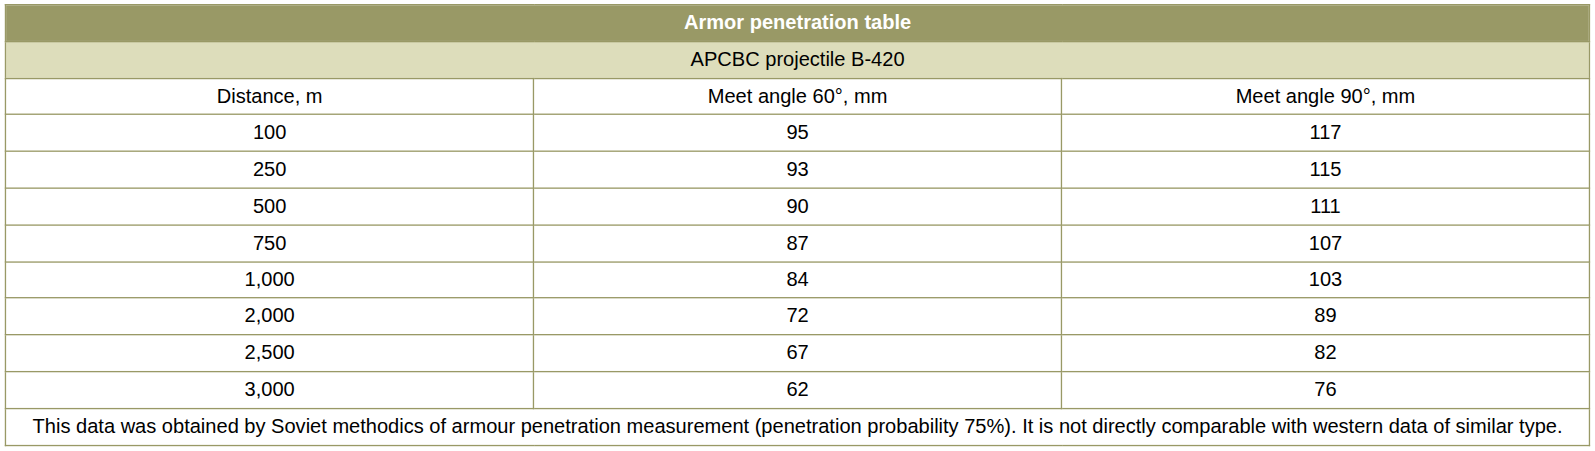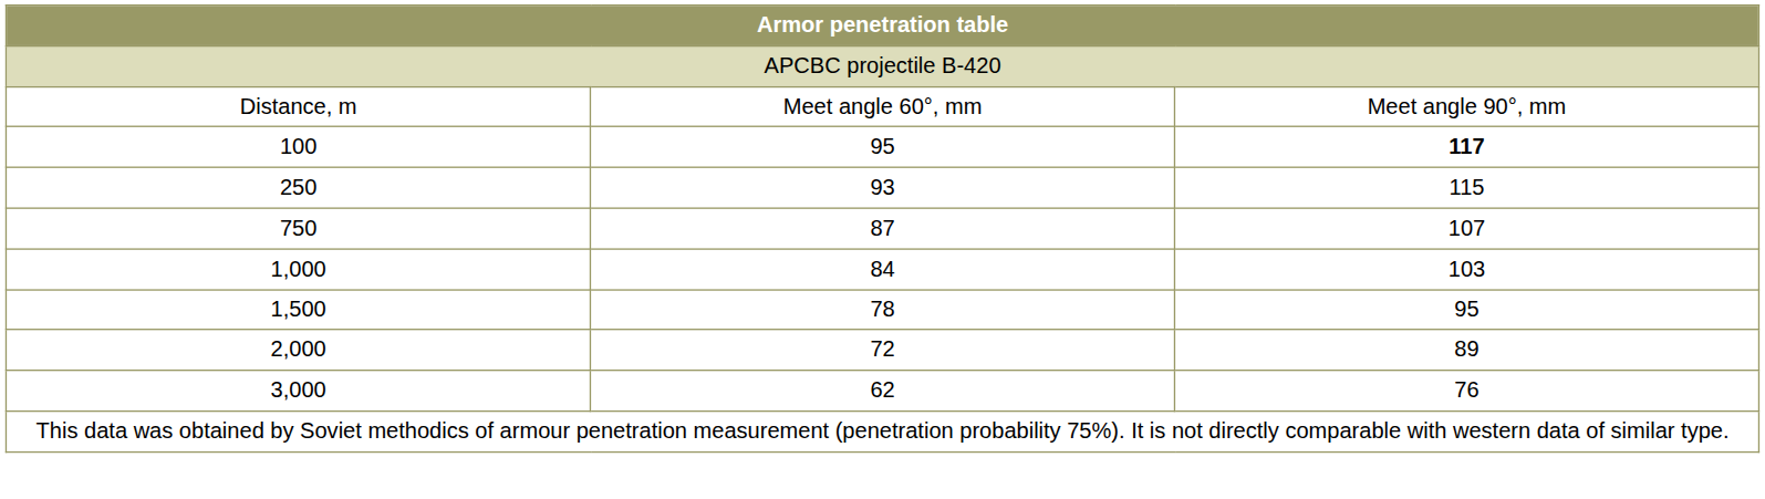100 | column 3: normal -> bold
- row: 500 | 90 | 111
+ row: 1,500 | 78 | 95
- row: 2,500 | 67 | 82
